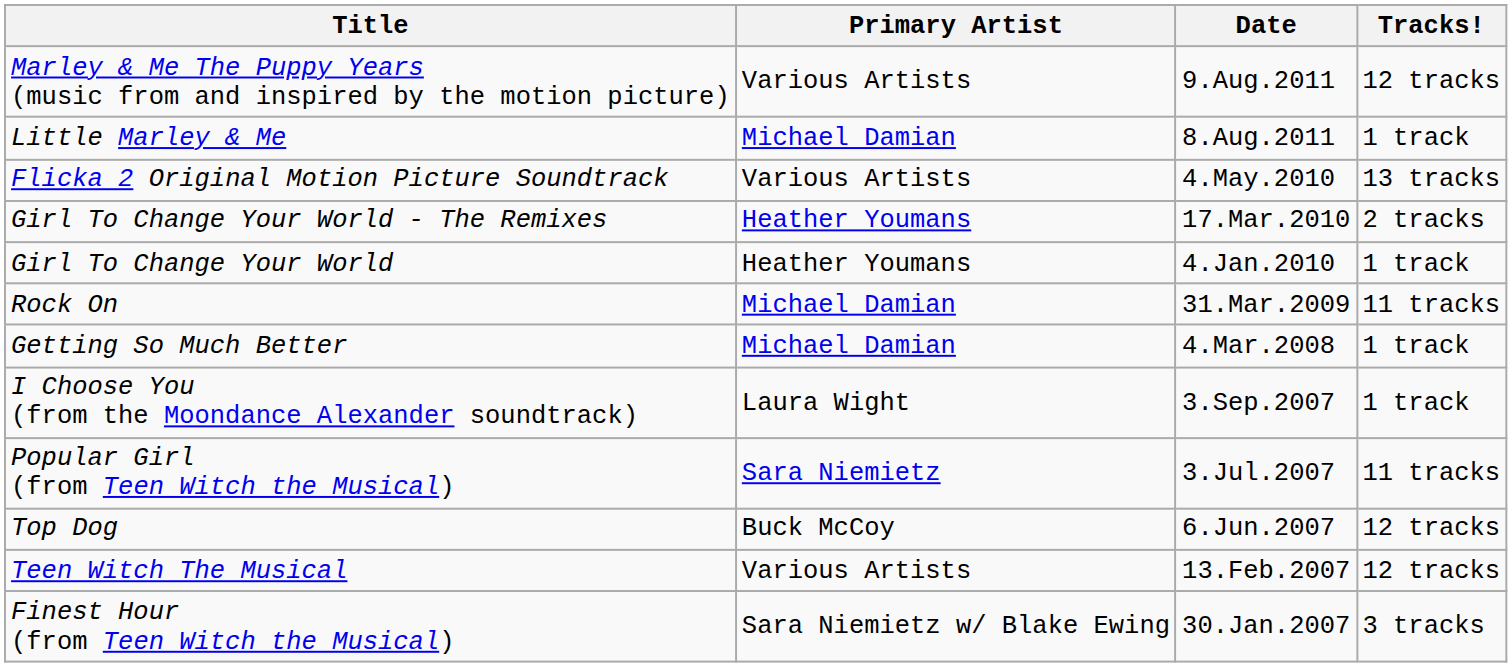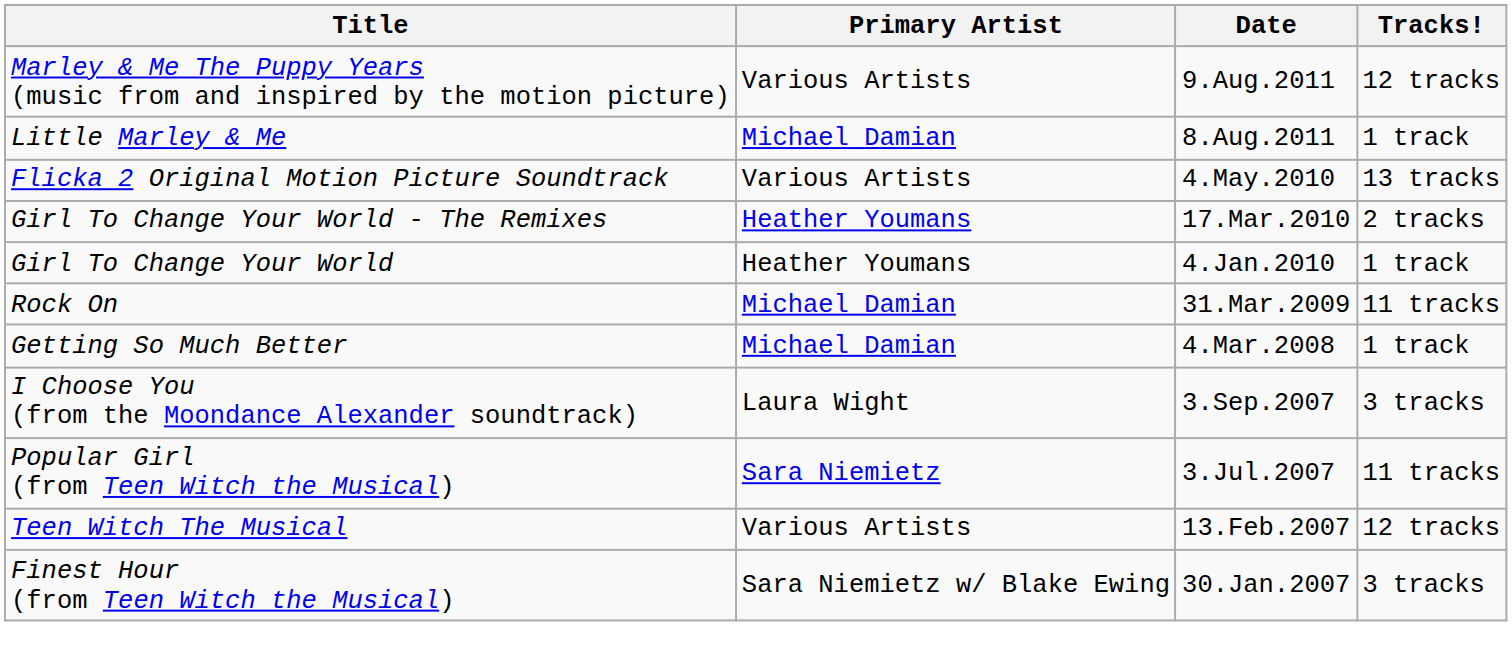I Choose You (from the Moondance Alexander soundtrack) | Tracks!: 1 track -> 3 tracks
- row: Top Dog | Buck McCoy | 6.Jun.2007 | 12 tracks
